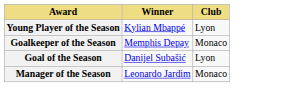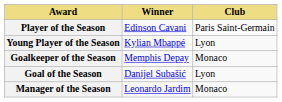+ row: Player of the Season | Edinson Cavani | Paris Saint-Germain
